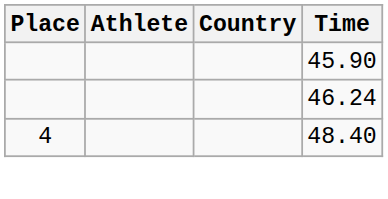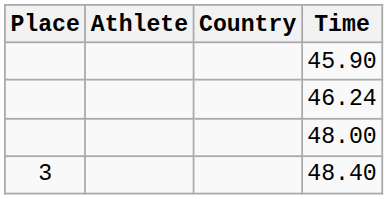+ row: 48.00
48.40 | Place: 4 -> 3
